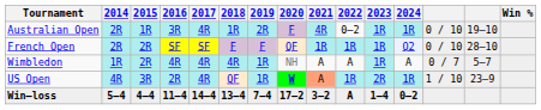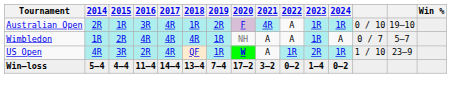Australian Open | 2022: 0–2 -> A
- row: French Open | 2R | 2R | SF | SF | F | F | QF | 1R | 1R | 1R | Q2 | 0 / 10 | 28–10
US Open | 2021: lightsalmon background -> no background
Win–loss | 2022: A -> 0–2
